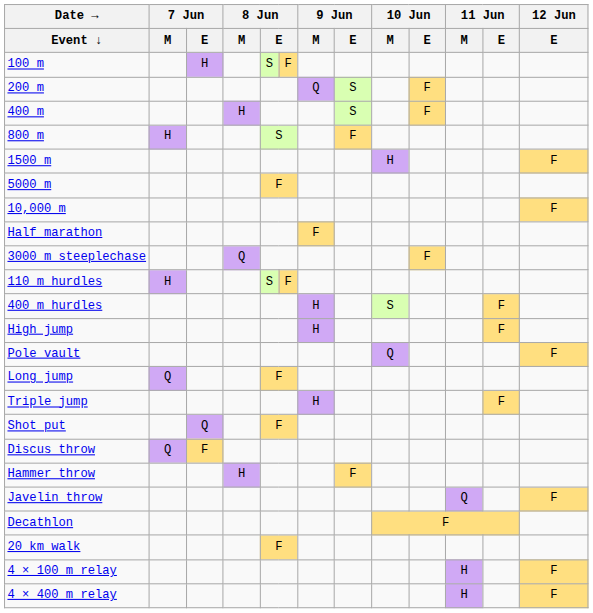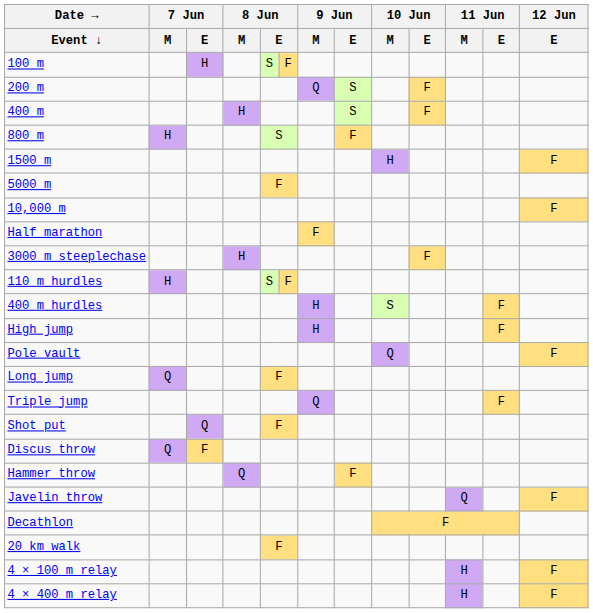3000 m steeplechase | 8 Jun / M: Q -> H
Triple jump | 9 Jun / M: H -> Q
Hammer throw | 8 Jun / M: H -> Q
